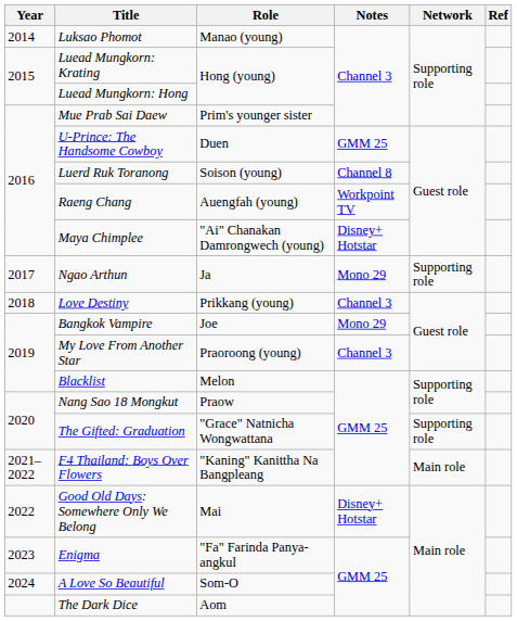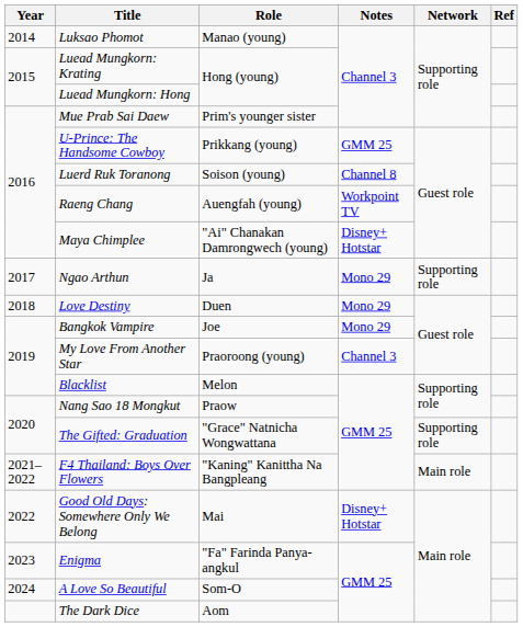U-Prince: The Handsome Cowboy | Role: Duen -> Prikkang (young)
Love Destiny | Role: Prikkang (young) -> Duen
Love Destiny | Notes: Channel 3 -> Mono 29
